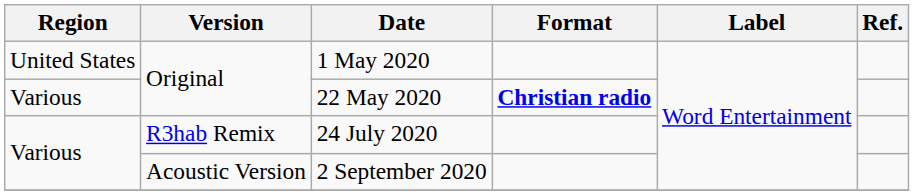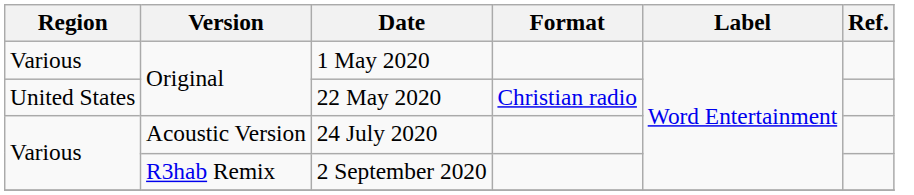1 May 2020 | Region: United States -> Various
22 May 2020 | Region: Various -> United States
22 May 2020 | Format: bold -> normal
24 July 2020 | Version: R3hab Remix -> Acoustic Version
2 September 2020 | Version: Acoustic Version -> R3hab Remix
